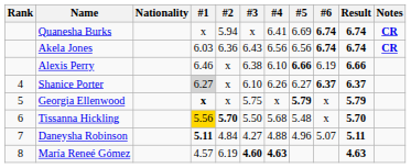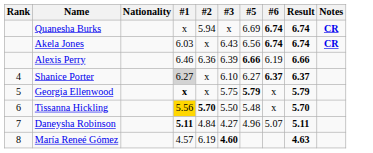- column: #4 | 6.41 | 6.56 | 6.10 | 6.26 | x | 5.68 | 4.88 | 4.63
Akela Jones | #2: 6.36 -> x
Alexis Perry | #2: x -> 6.36
Alexis Perry | #3: 6.38 -> 6.39
